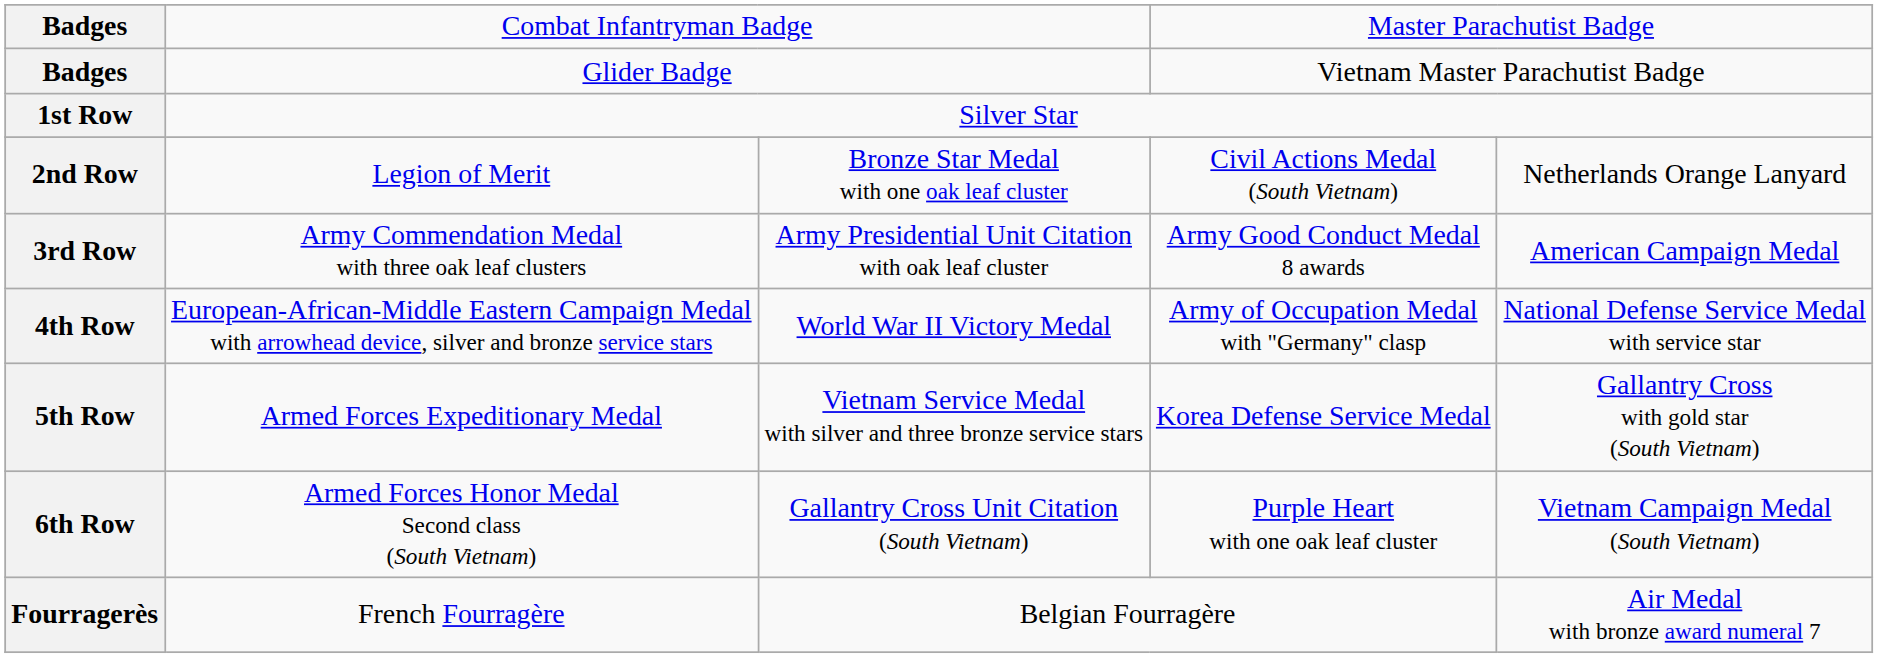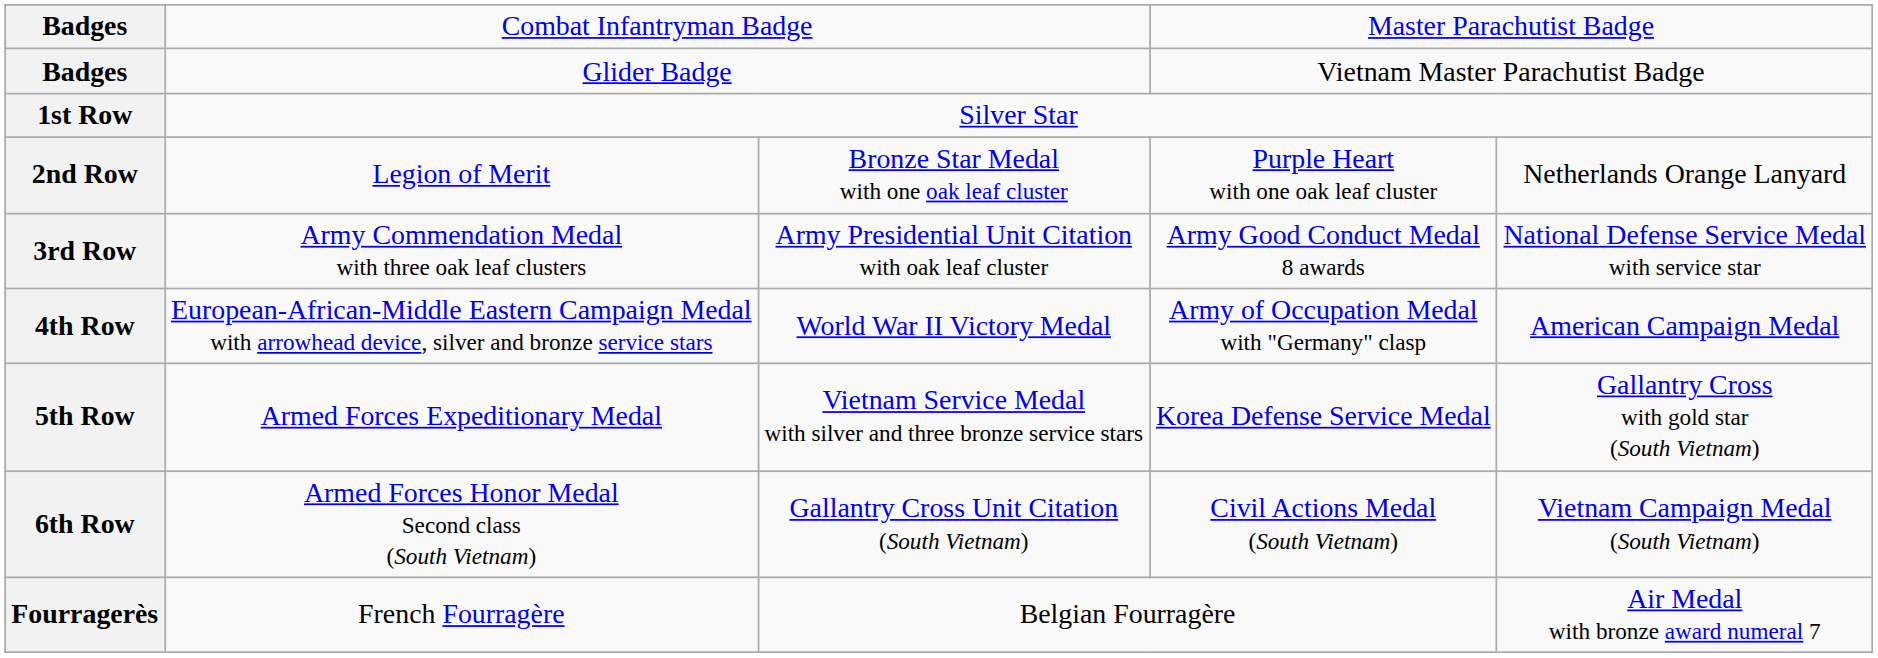2nd Row | column 4: Civil Actions Medal (South Vietnam) -> Purple Heart with one oak leaf cluster
3rd Row | column 5: American Campaign Medal -> National Defense Service Medal with service star
4th Row | column 5: National Defense Service Medal with service star -> American Campaign Medal
6th Row | column 4: Purple Heart with one oak leaf cluster -> Civil Actions Medal (South Vietnam)
